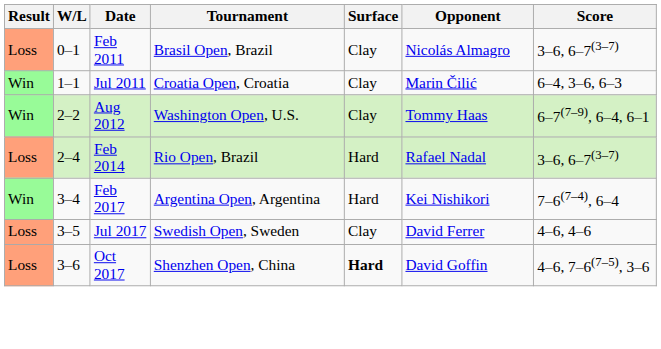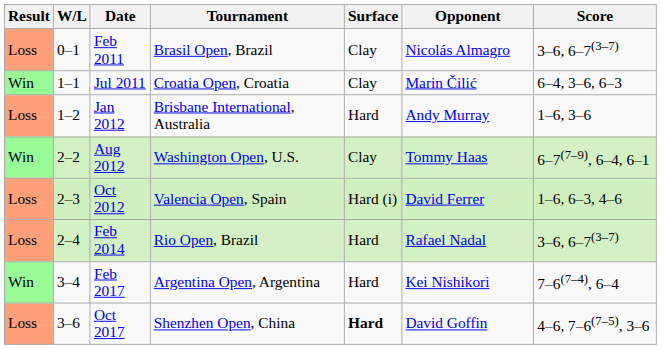+ row: Loss | 1–2 | Jan 2012 | Brisbane International, Australia | Hard | Andy Murray | 1–6, 3–6
+ row: Loss | 2–3 | Oct 2012 | Valencia Open, Spain | Hard (i) | David Ferrer | 1–6, 6–3, 4–6
- row: Loss | 3–5 | Jul 2017 | Swedish Open, Sweden | Clay | David Ferrer | 4–6, 4–6
